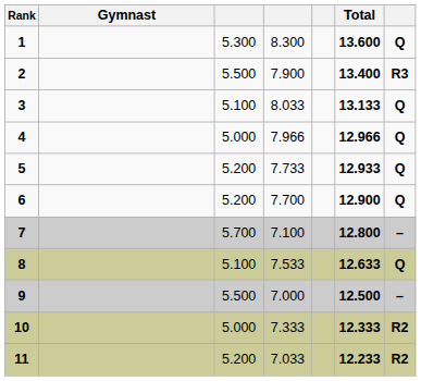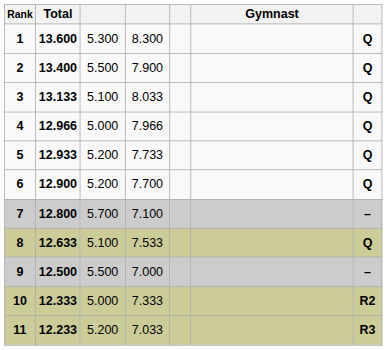columns swapped: Gymnast <-> Total
2 | column 7: R3 -> Q
11 | column 7: R2 -> R3
